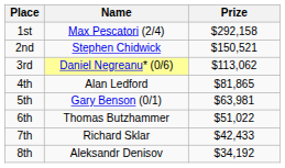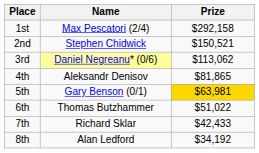4th | Name: Alan Ledford -> Aleksandr Denisov
5th | Prize: no background -> gold background
8th | Name: Aleksandr Denisov -> Alan Ledford
